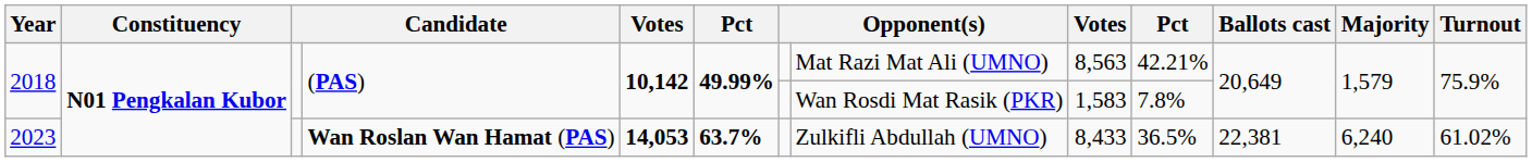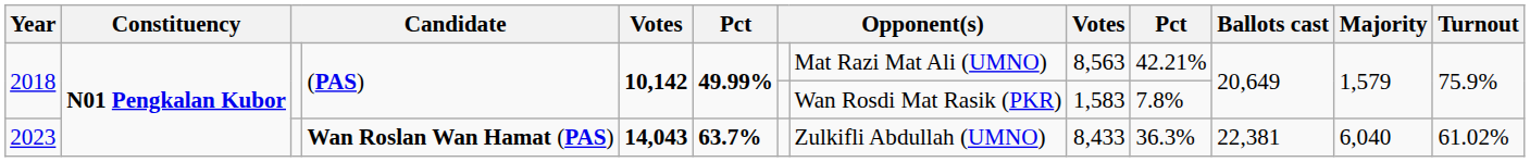2023 | column 5: 14,053 -> 14,043
2023 | column 10: 36.5% -> 36.3%
2023 | Majority: 6,240 -> 6,040
